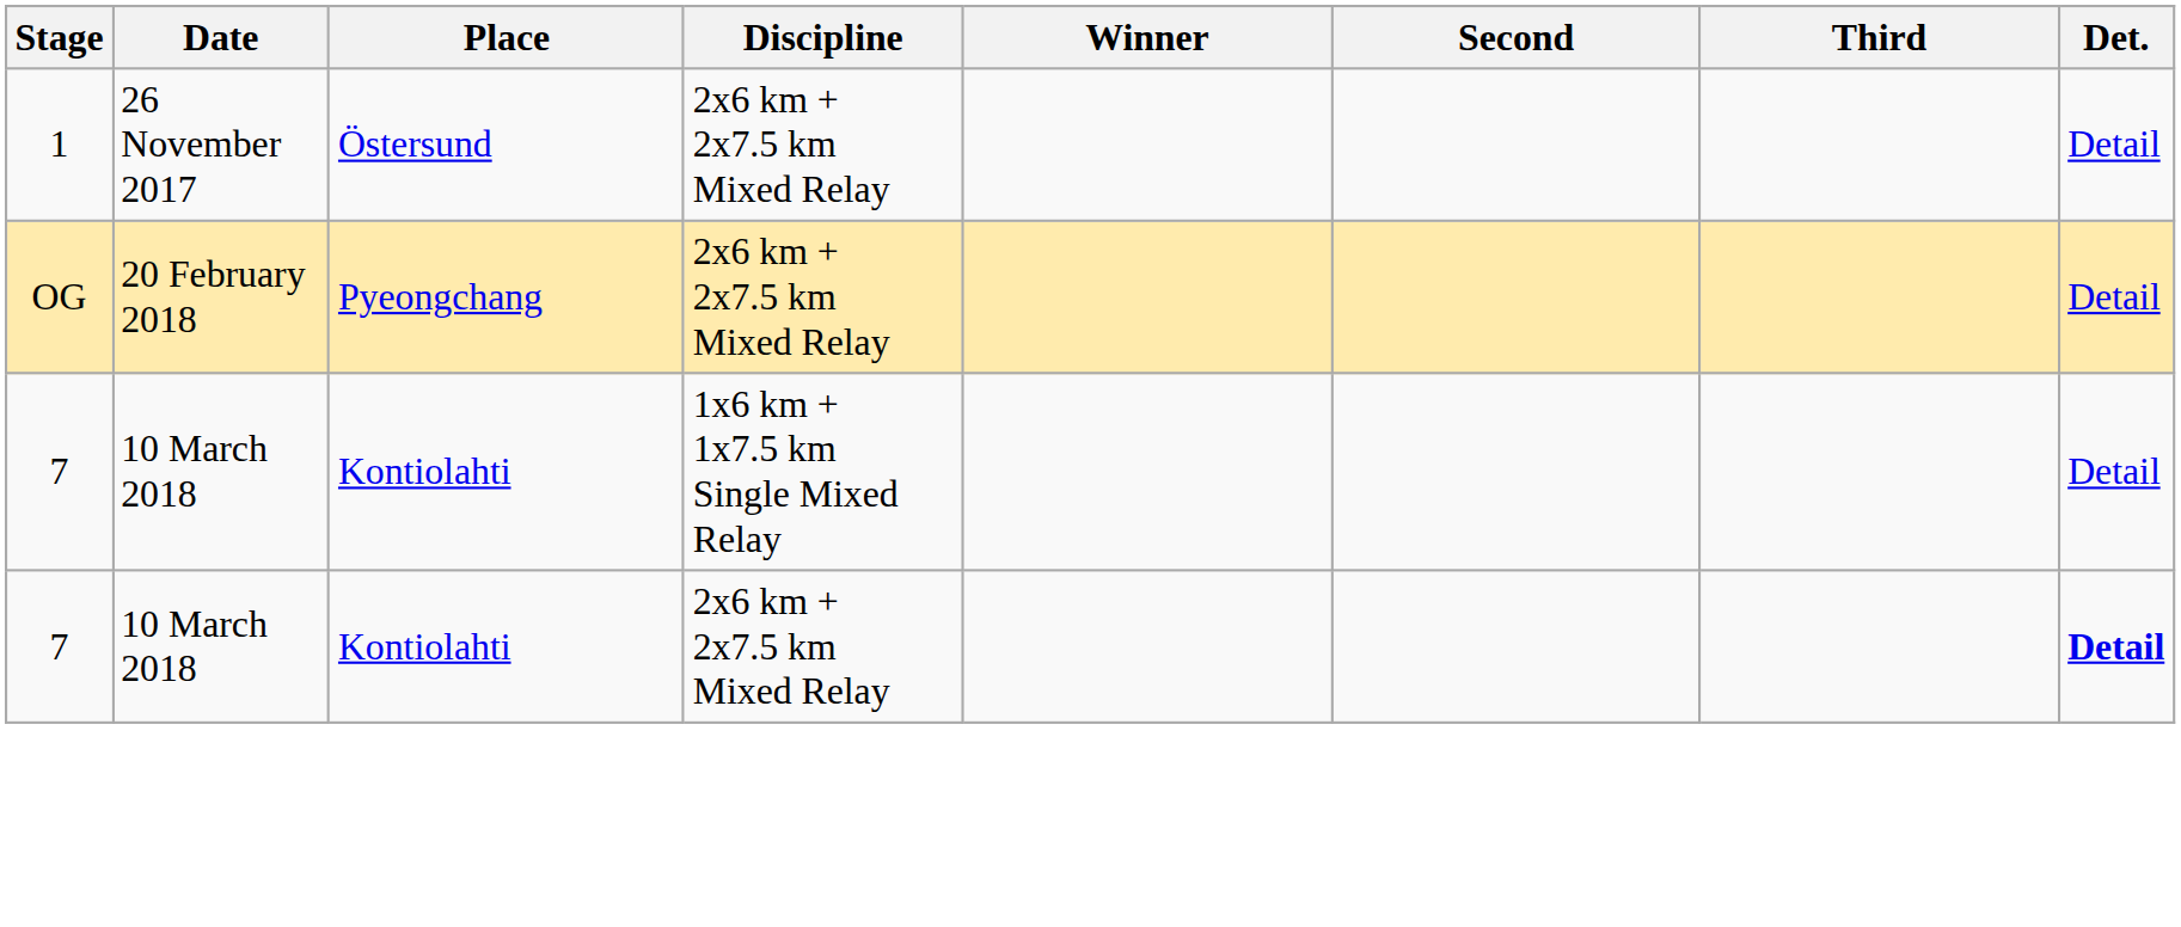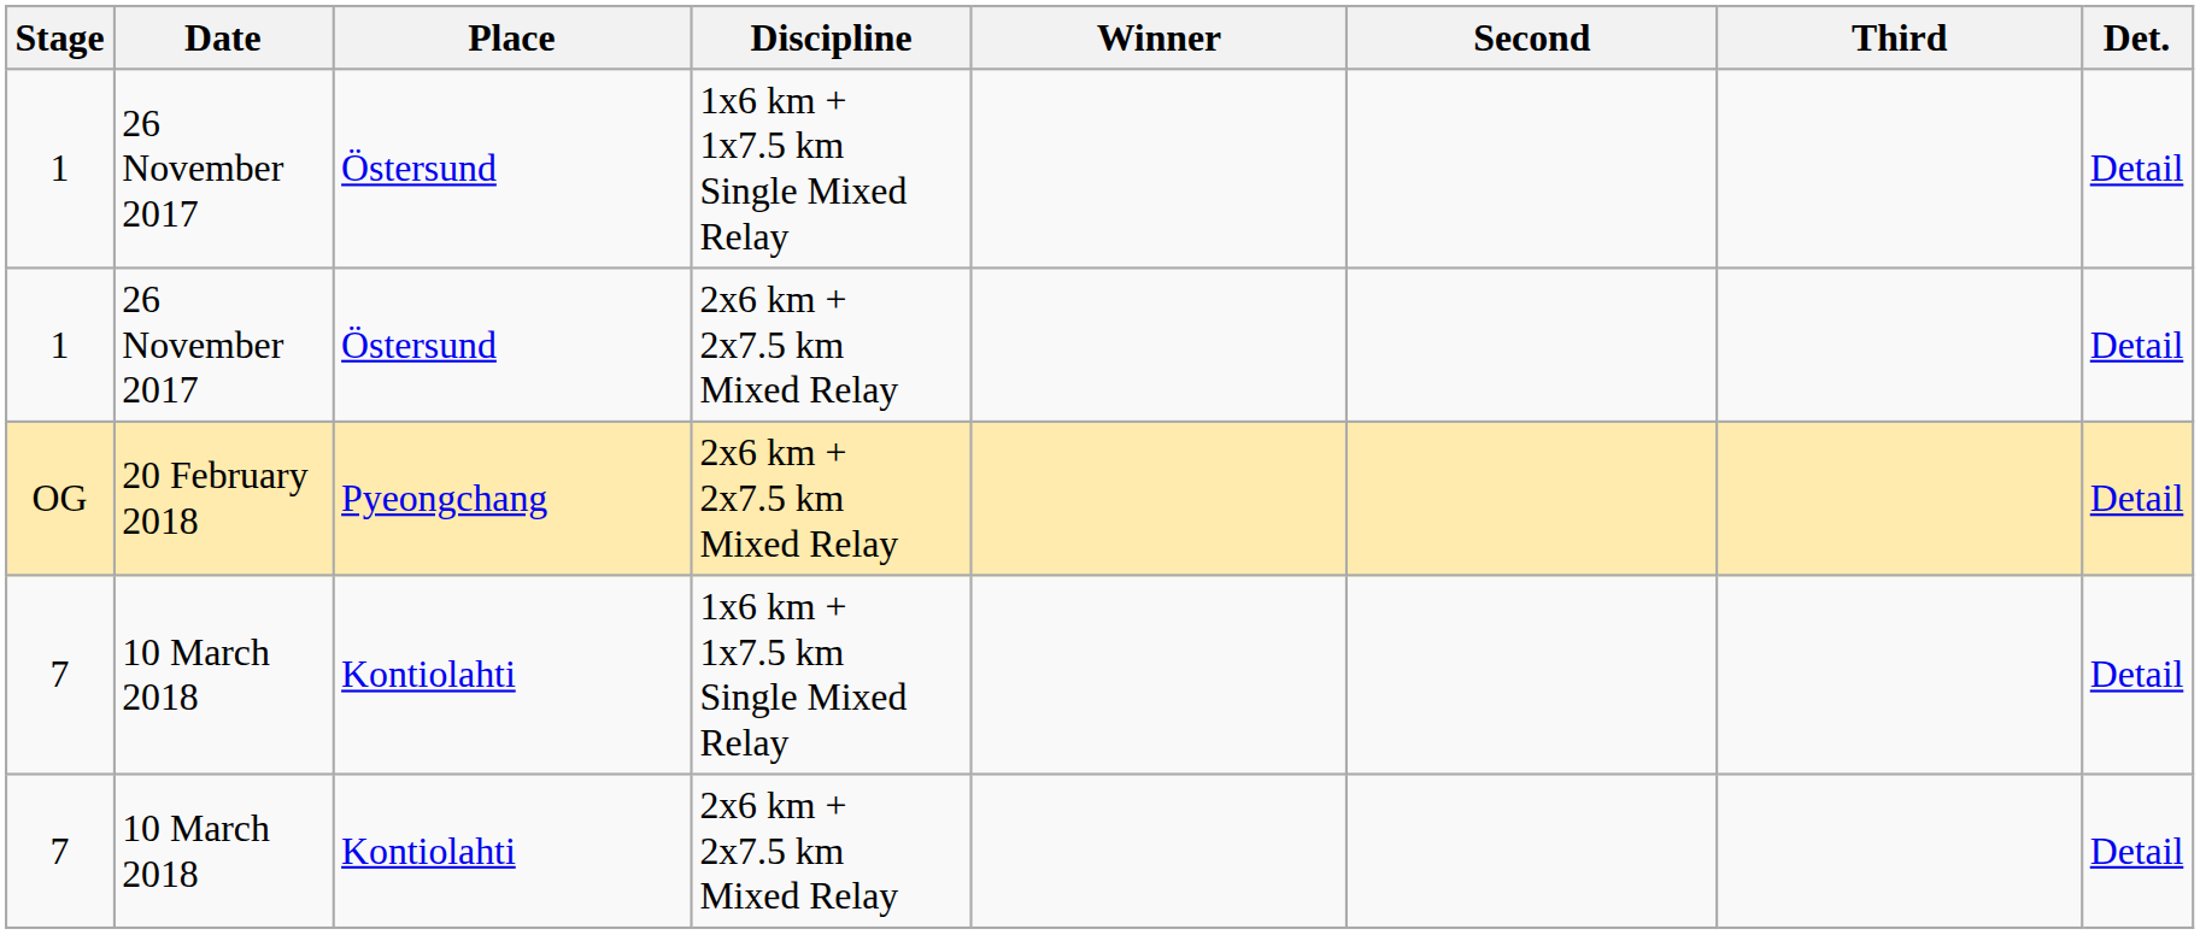+ row: 1 | 26 November 2017 | Östersund | 1x6 km + 1x7.5 km Single Mixed Relay | Detail
7 / 2x6 km + 2x7.5 km Mixed Relay | Det.: bold -> normal
